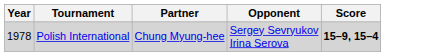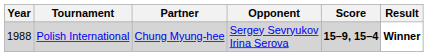+ column: Result | Winner
Polish International | Year: 1978 -> 1988
